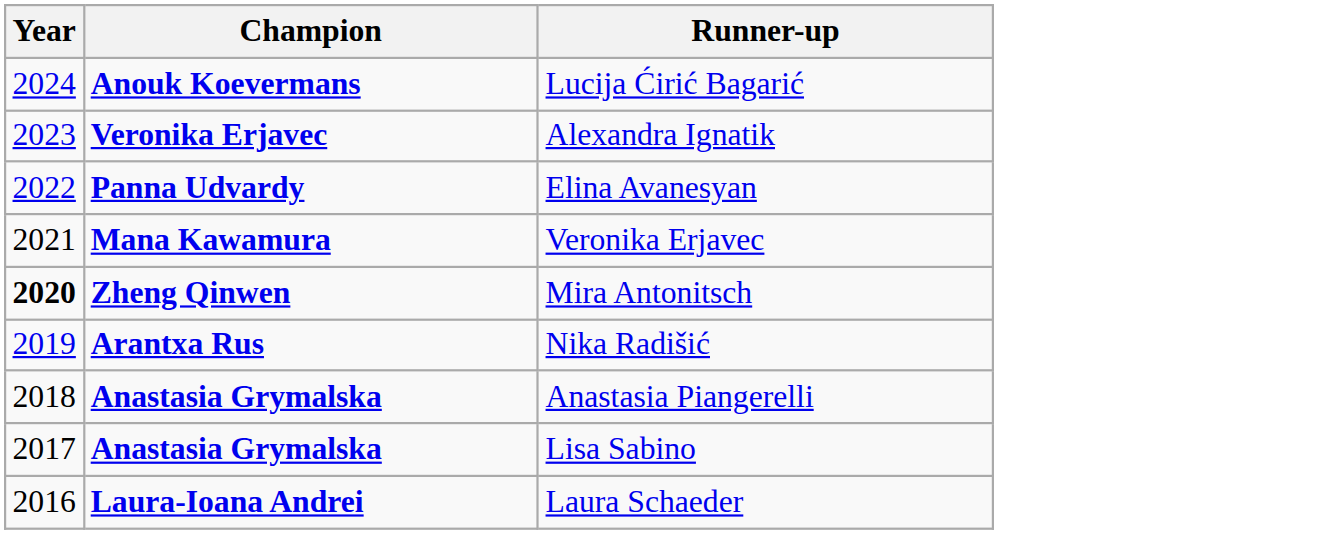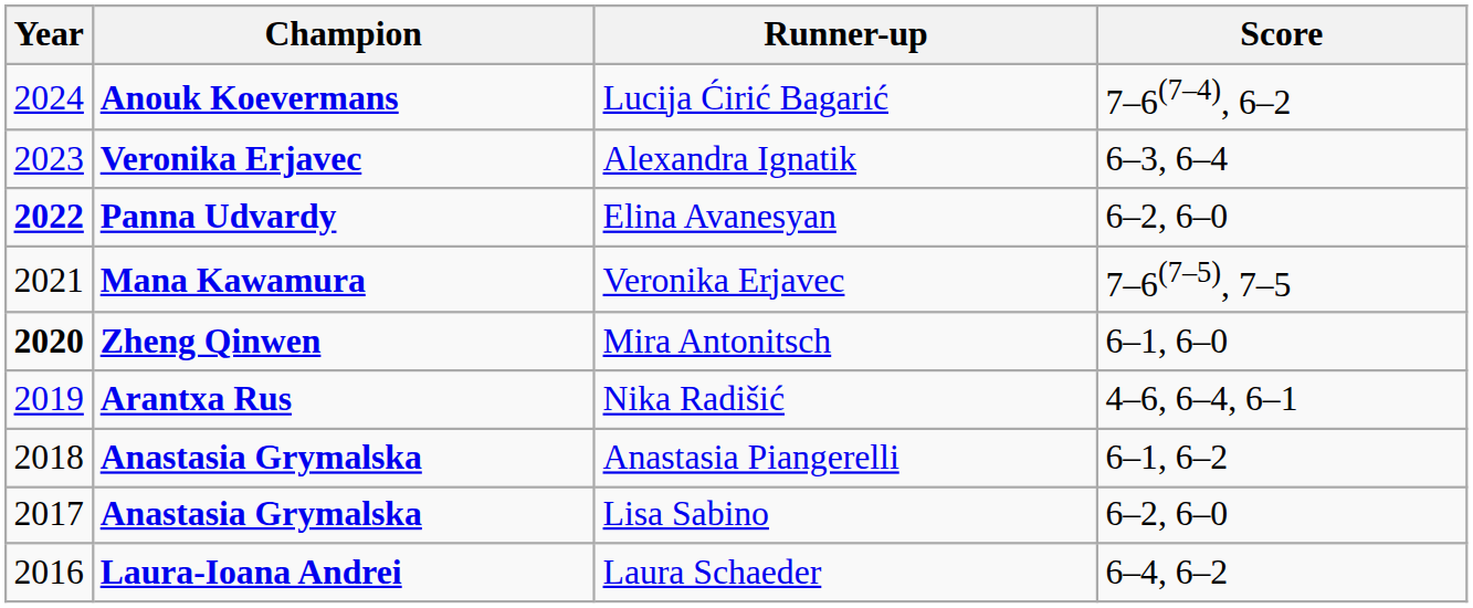+ column: Score | 7–6(7–4), 6–2 | 6–3, 6–4 | 6–2, 6–0 | 7–6(7–5), 7–5 | 6–1, 6–0 | 4–6, 6–4, 6–1 | 6–1, 6–2 | 6–2, 6–0 | 6–4, 6–2
Elina Avanesyan | Year: normal -> bold
